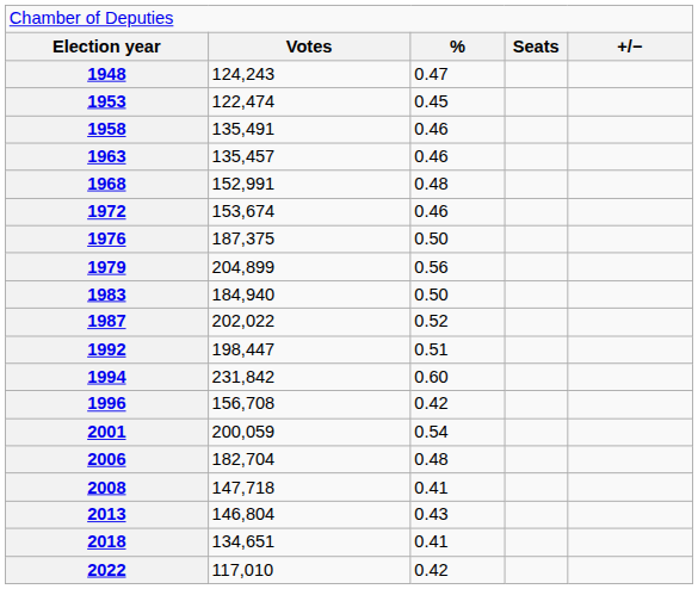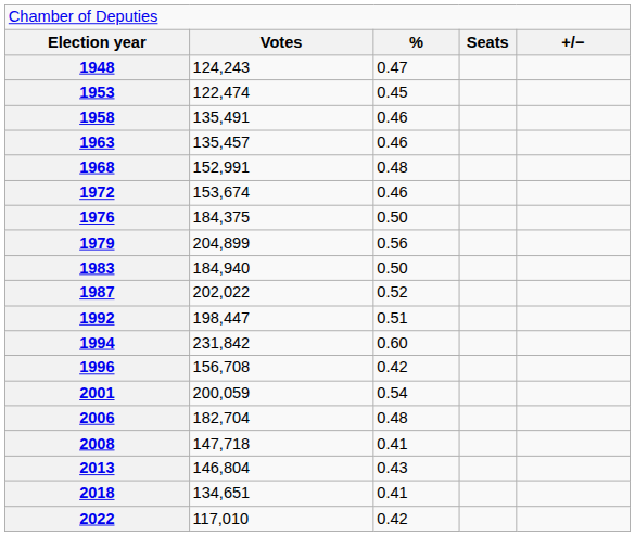1976 | column 2: 187,375 -> 184,375
